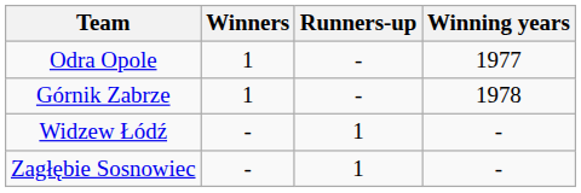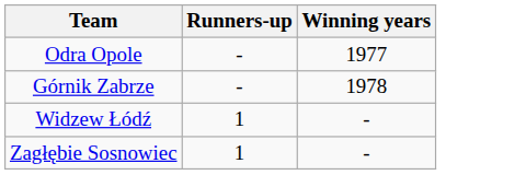- column: Winners | 1 | 1 | - | -
